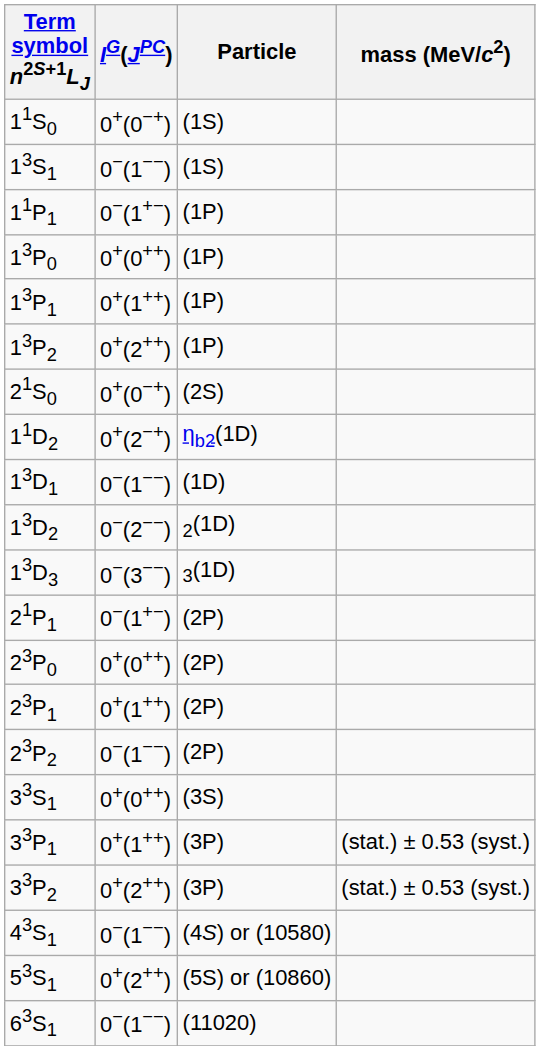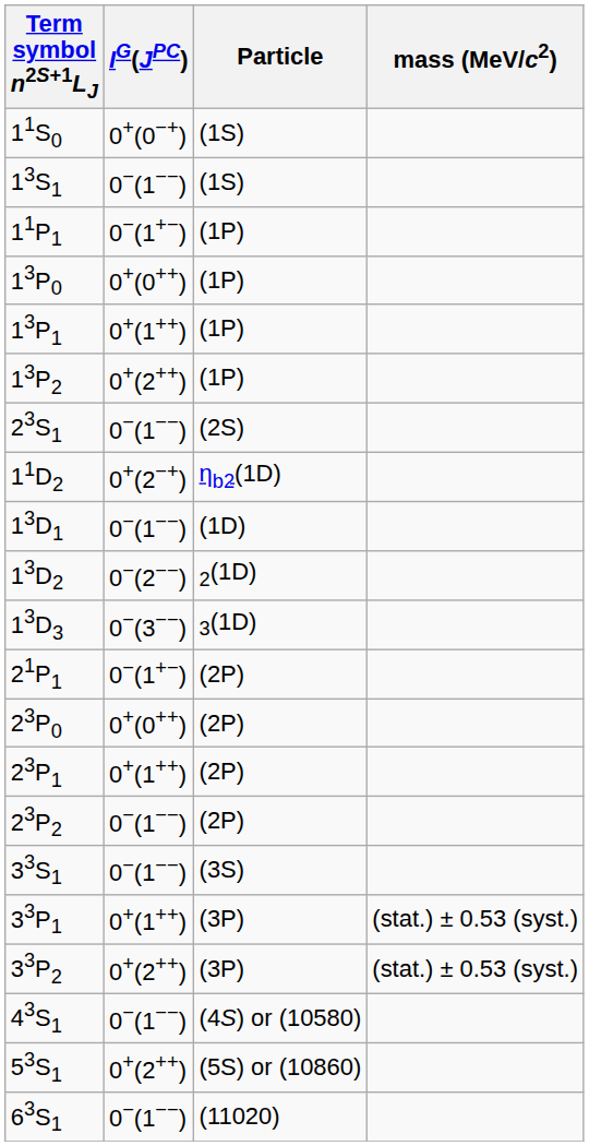- row: 21S0 | 0+(0−+) | (2S)
+ row: 23S1 | 0−(1−−) | (2S)
33S1 | IG(JPC): 0+(0++) -> 0−(1−−)
